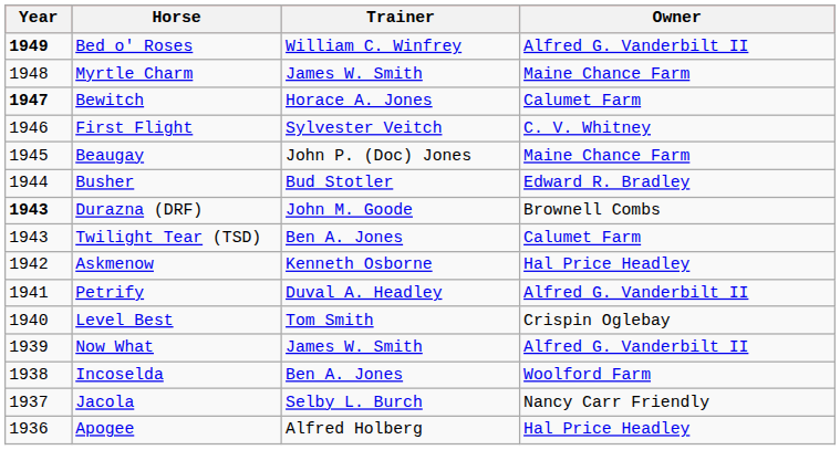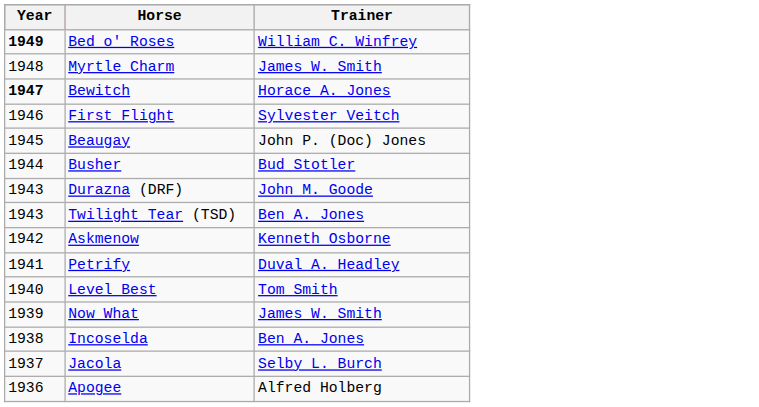- column: Owner | Alfred G. Vanderbilt II | Maine Chance Farm | Calumet Farm | C. V. Whitney | Maine Chance Farm | Edward R. Bradley | Brownell Combs | Calumet Farm | Hal Price Headley | Alfred G. Vanderbilt II | Crispin Oglebay | Alfred G. Vanderbilt II | Woolford Farm | Nancy Carr Friendly | Hal Price Headley
Durazna (DRF) | Year: bold -> normal
